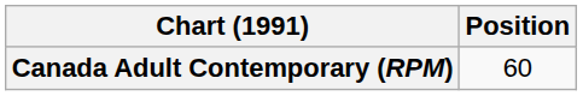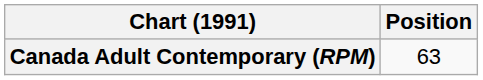Canada Adult Contemporary (RPM) | Position: 60 -> 63
